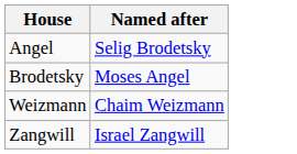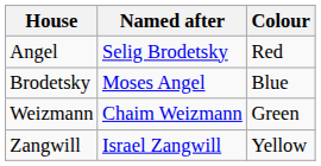+ column: Colour | Red | Blue | Green | Yellow
